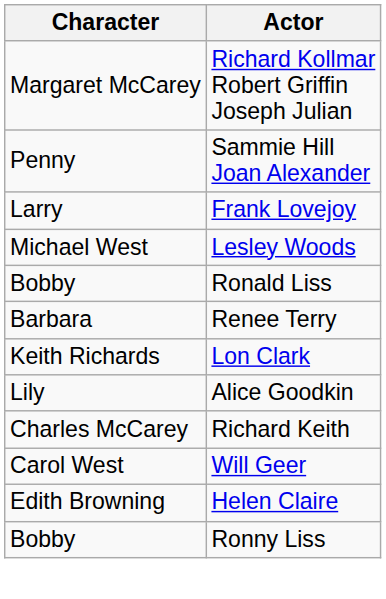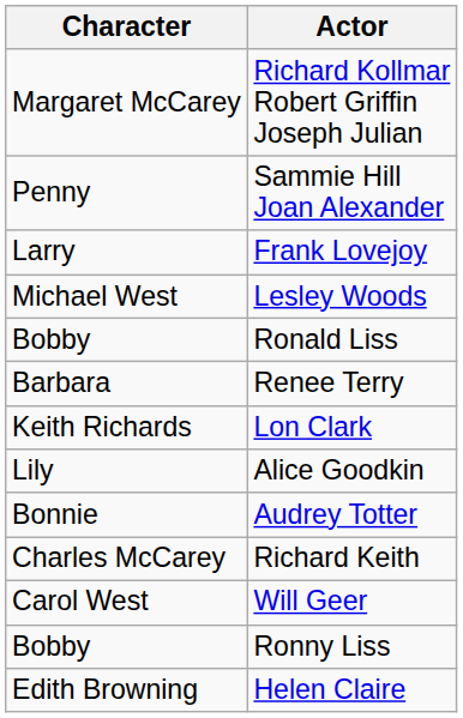+ row: Bonnie | Audrey Totter
rows swapped: Helen Claire <-> Ronny Liss
